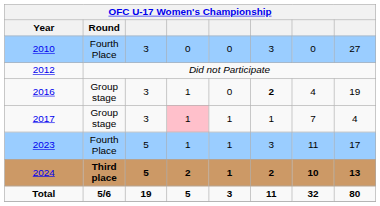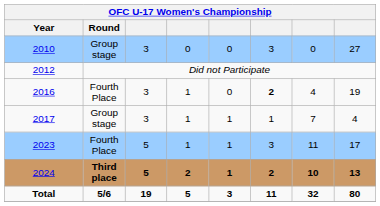2010 | Round: Fourth Place -> Group stage
2016 | Round: Group stage -> Fourth Place
2017 | column 4: pink background -> no background
